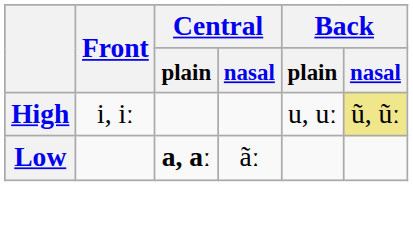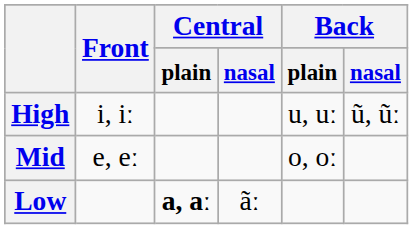High | Back / nasal: khaki background -> no background
+ row: Mid | e, eː | o, oː
